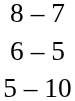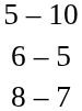rows swapped: 5 – 10 <-> 8 – 7
